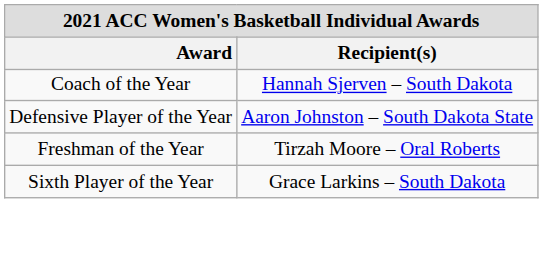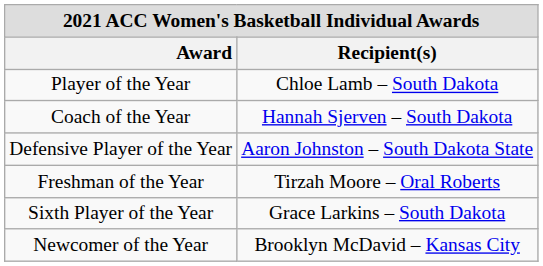+ row: Player of the Year | Chloe Lamb – South Dakota
+ row: Newcomer of the Year | Brooklyn McDavid – Kansas City
